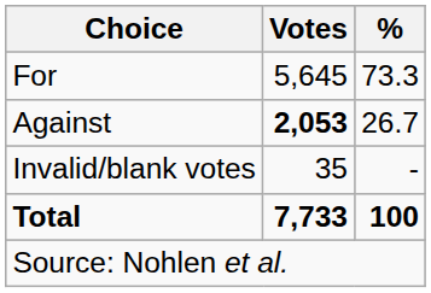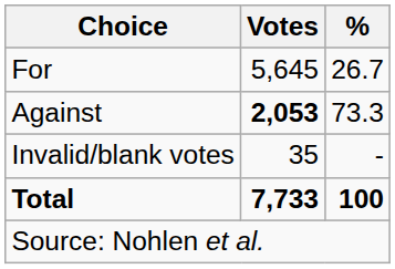For | %: 73.3 -> 26.7
Against | %: 26.7 -> 73.3
